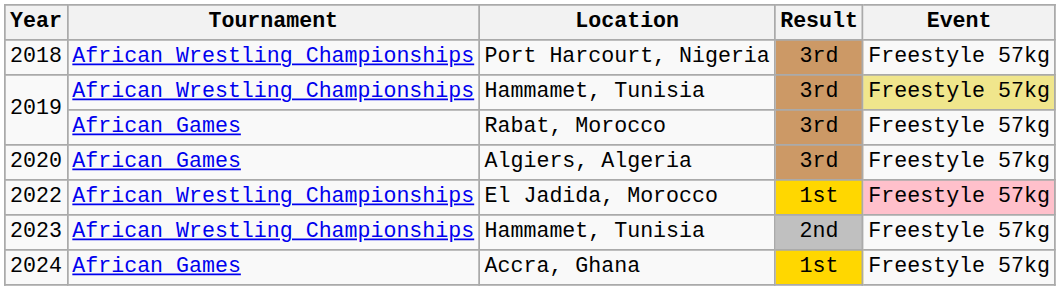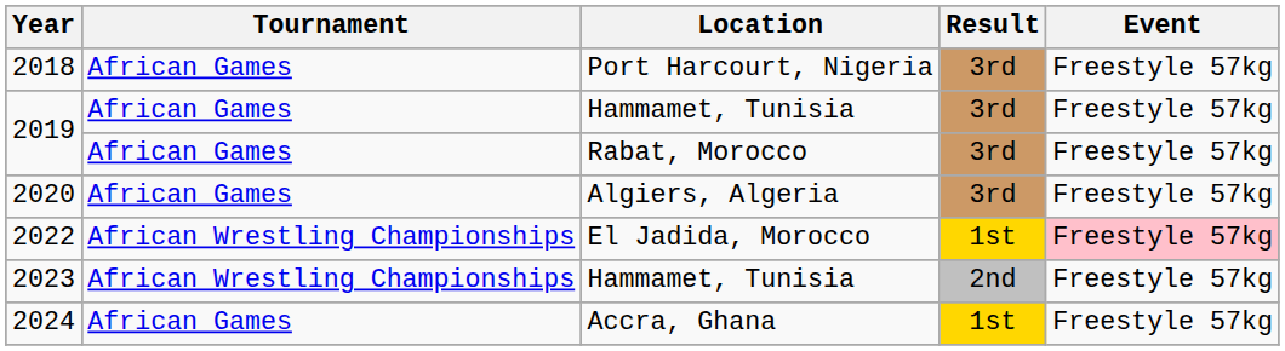2018 | Tournament: African Wrestling Championships -> African Games
2019 / Hammamet, Tunisia | Tournament: African Wrestling Championships -> African Games
2019 / Hammamet, Tunisia | Event: khaki background -> no background
